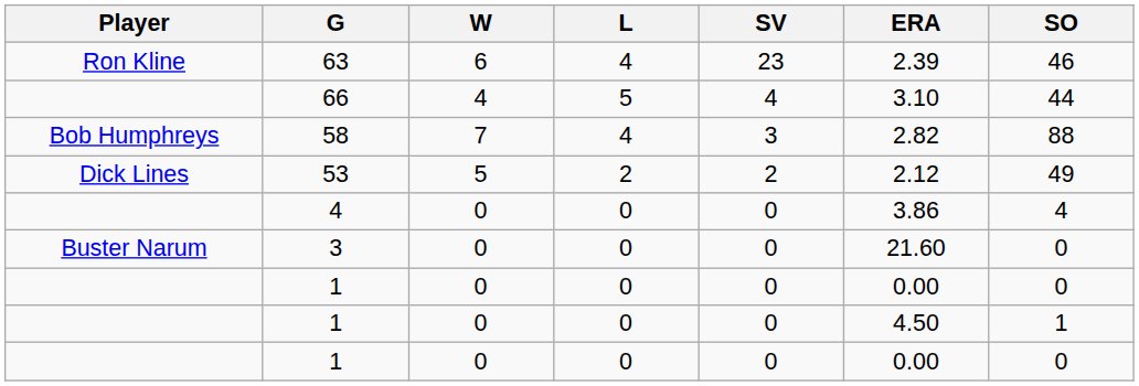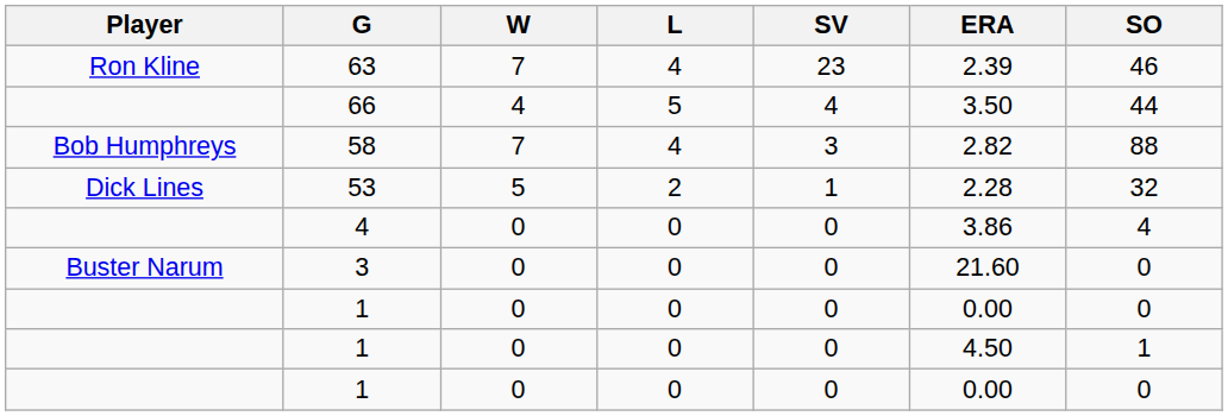63 | W: 6 -> 7
66 | ERA: 3.10 -> 3.50
53 | SV: 2 -> 1
53 | ERA: 2.12 -> 2.28
53 | SO: 49 -> 32
